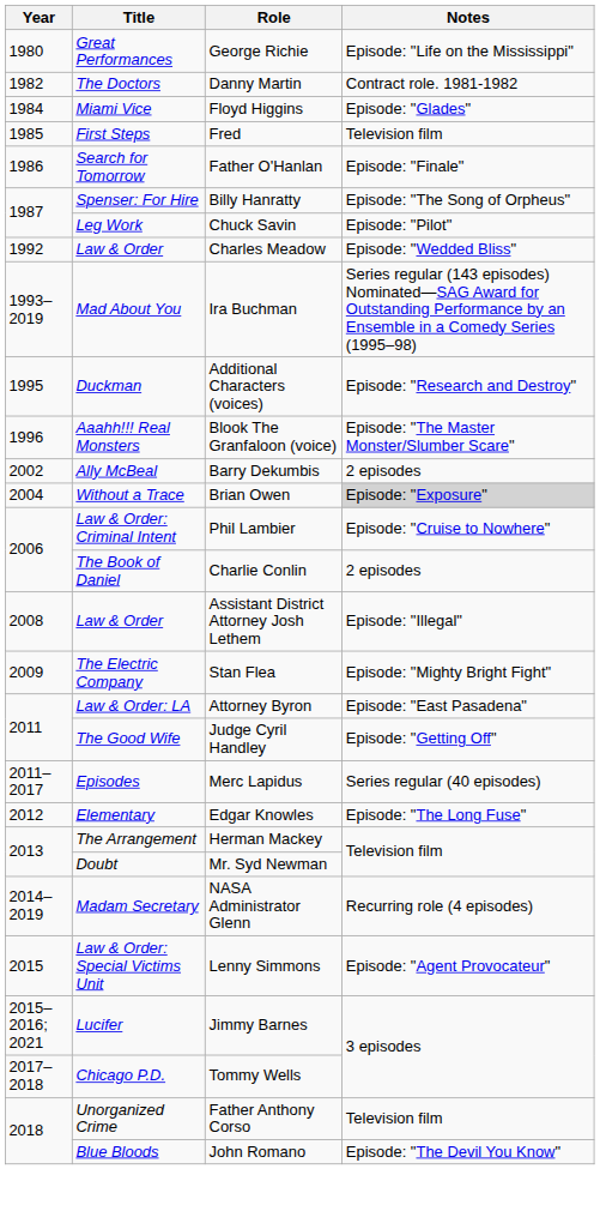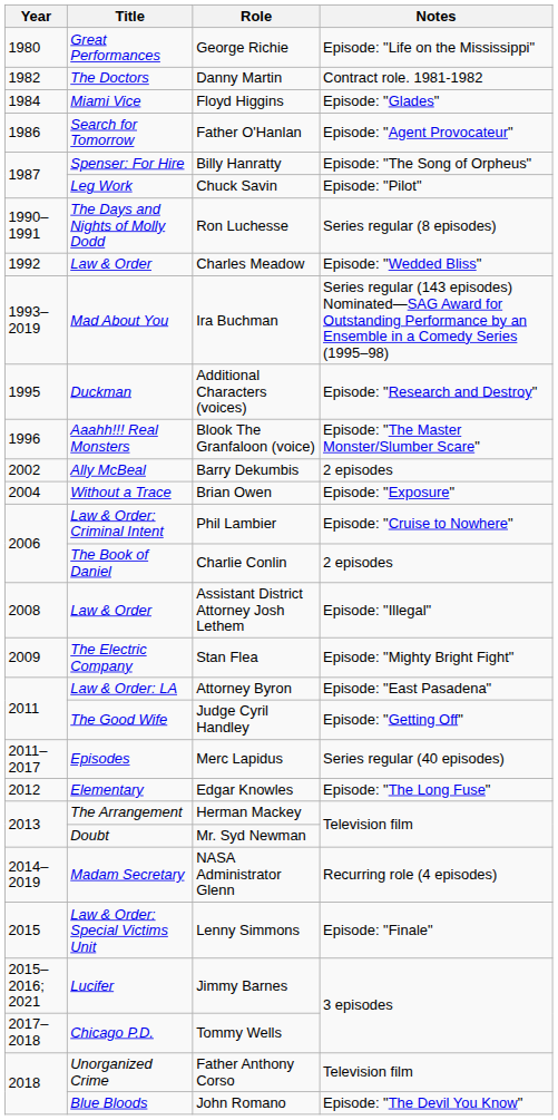- row: 1985 | First Steps | Fred | Television film
Father O'Hanlan | Notes: Episode: "Finale" -> Episode: "Agent Provocateur"
+ row: 1990–1991 | The Days and Nights of Molly Dodd | Ron Luchesse | Series regular (8 episodes)
Brian Owen | Notes: lightgrey background -> no background
Lenny Simmons | Notes: Episode: "Agent Provocateur" -> Episode: "Finale"
